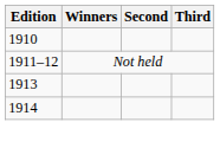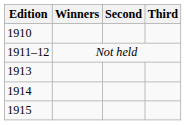+ row: 1915
